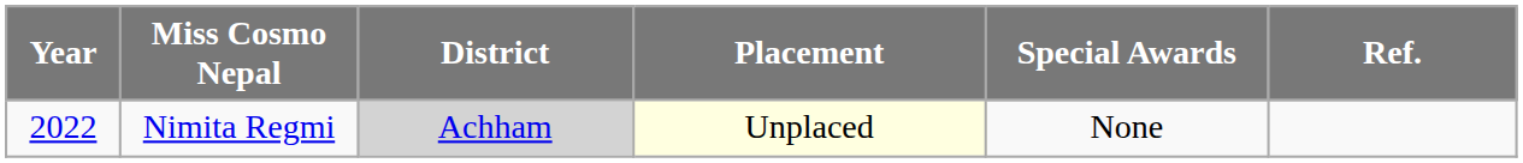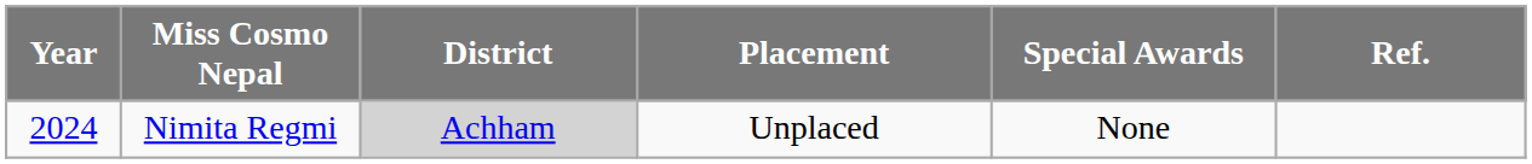Nimita Regmi | Year: 2022 -> 2024
Nimita Regmi | Placement: lightyellow background -> no background
